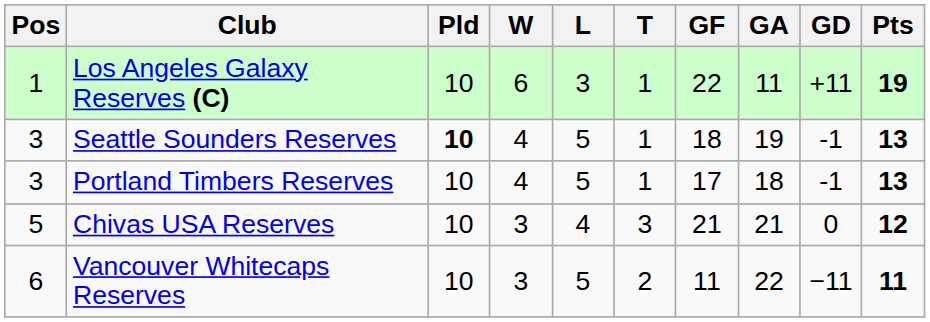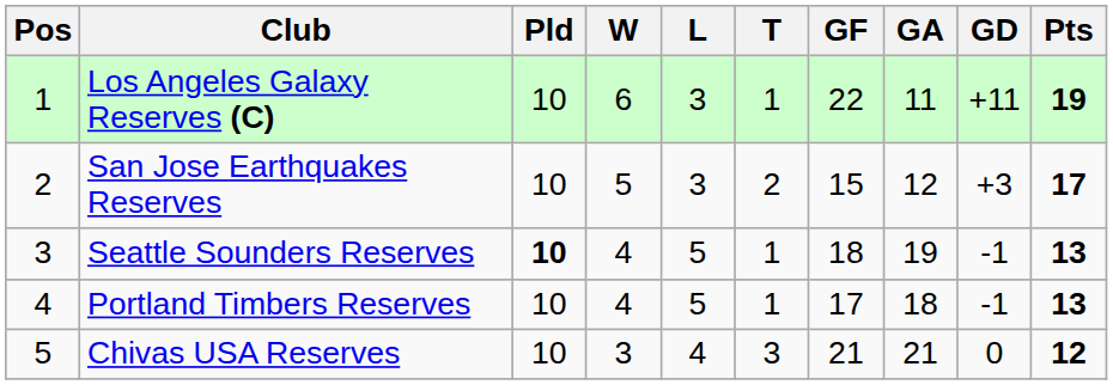+ row: 2 | San Jose Earthquakes Reserves | 10 | 5 | 3 | 2 | 15 | 12 | +3 | 17
Portland Timbers Reserves | Pos: 3 -> 4
- row: 6 | Vancouver Whitecaps Reserves | 10 | 3 | 5 | 2 | 11 | 22 | −11 | 11
